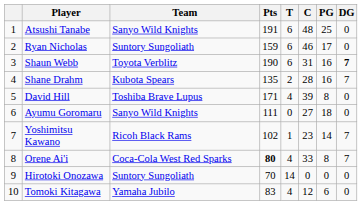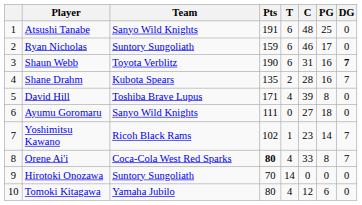Tomoki Kitagawa | Pts: 83 -> 80
